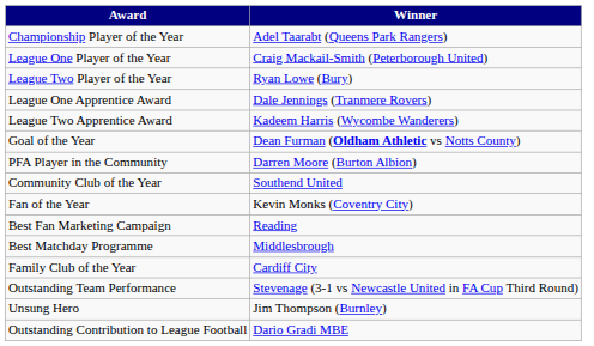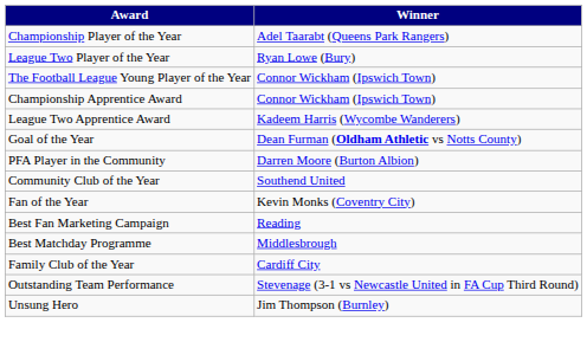- row: League One Player of the Year | Craig Mackail-Smith (Peterborough United)
+ row: The Football League Young Player of the Year | Connor Wickham (Ipswich Town)
+ row: Championship Apprentice Award | Connor Wickham (Ipswich Town)
- row: League One Apprentice Award | Dale Jennings (Tranmere Rovers)
- row: Outstanding Contribution to League Football | Dario Gradi MBE
